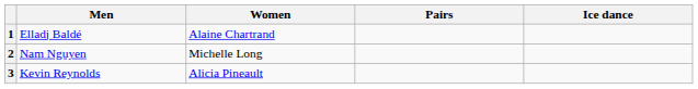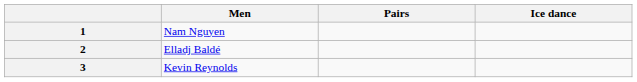- column: Women | Alaine Chartrand | Michelle Long | Alicia Pineault
1 | Men: Elladj Baldé -> Nam Nguyen
2 | Men: Nam Nguyen -> Elladj Baldé
